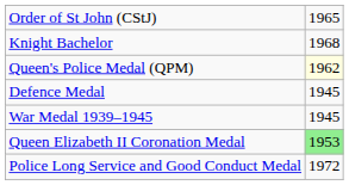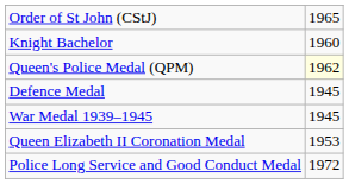Knight Bachelor | column 2: 1968 -> 1960
Queen Elizabeth II Coronation Medal | column 2: lightgreen background -> no background
